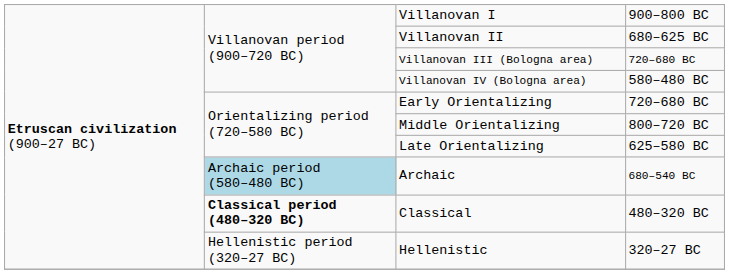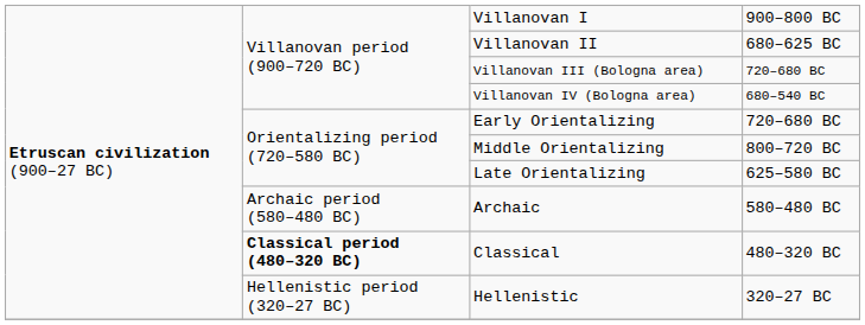Villanovan IV (Bologna area) | column 4: 580–480 BC -> 680–540 BC
Archaic | column 2: lightblue background -> no background
Archaic | column 4: 680–540 BC -> 580–480 BC
